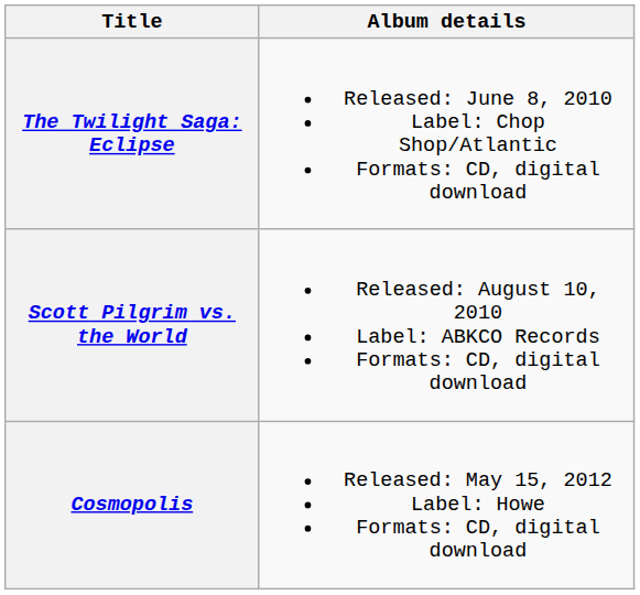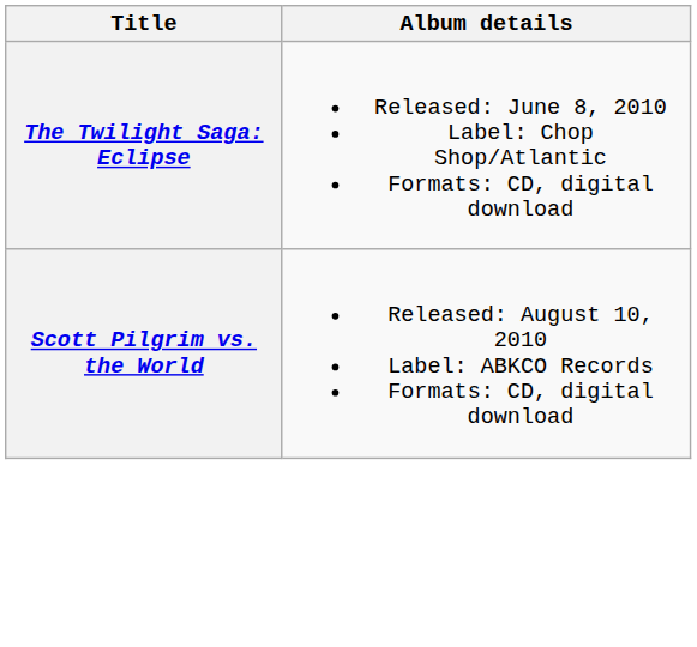- row: Cosmopolis | Released: May 15, 2012 Label: Howe Formats: CD, digital download
